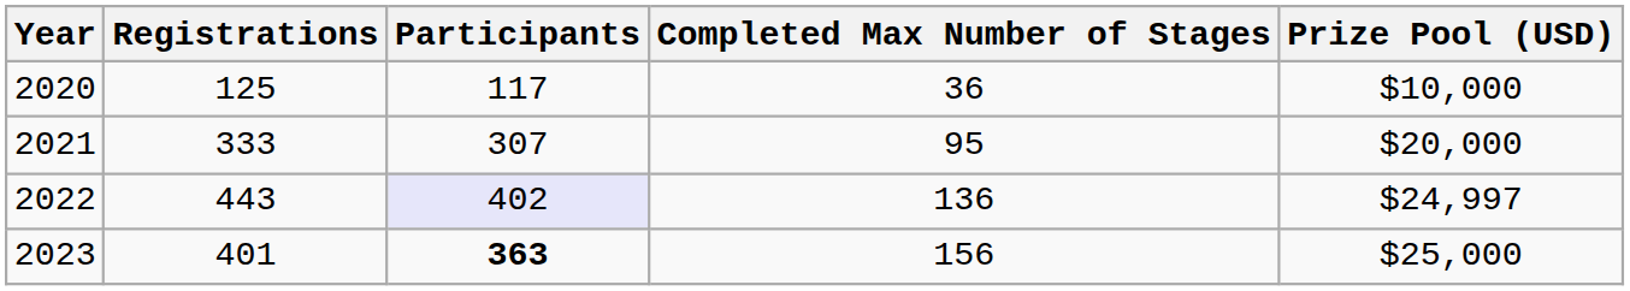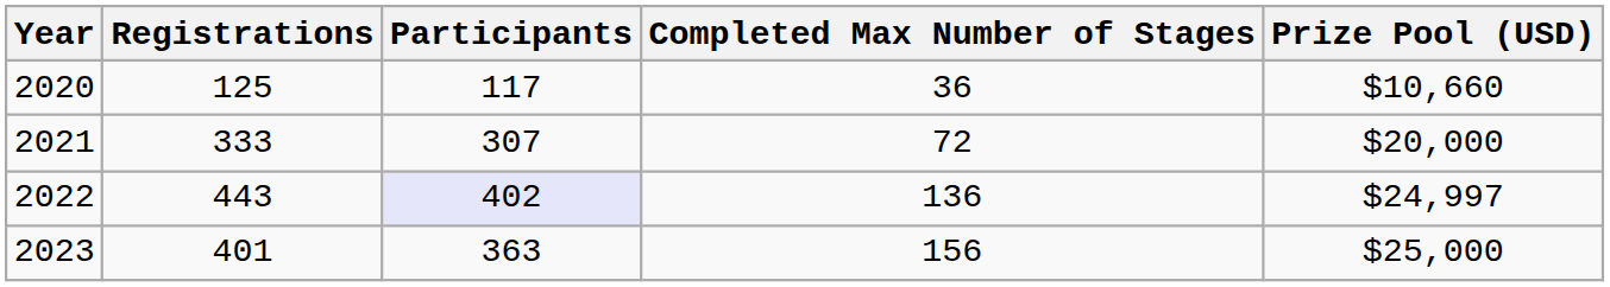2020 | Prize Pool (USD): $10,000 -> $10,660
2021 | Completed Max Number of Stages: 95 -> 72
2023 | Participants: bold -> normal
